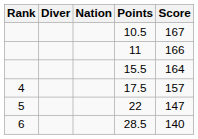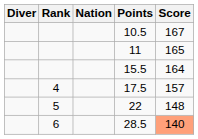columns swapped: Rank <-> Diver
11 | Score: 166 -> 165
22 | Score: 147 -> 148
28.5 | Score: no background -> lightsalmon background
